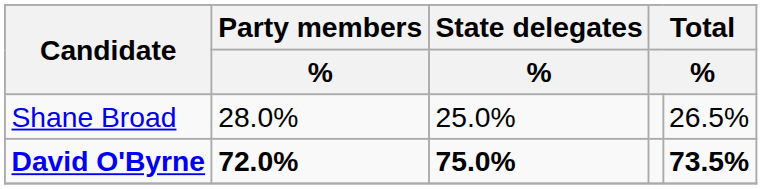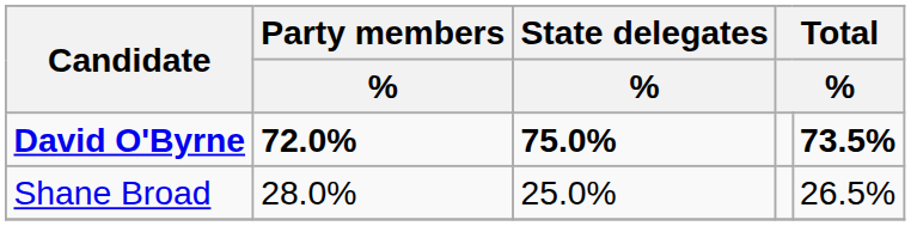rows swapped: David O'Byrne <-> Shane Broad
